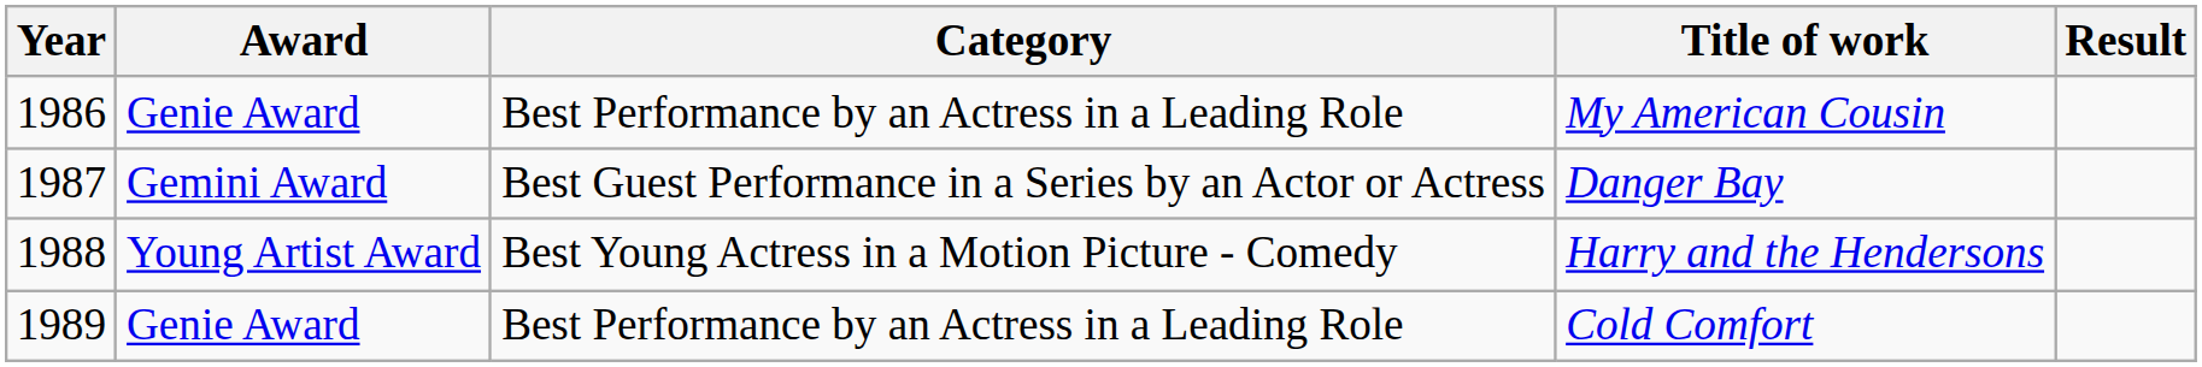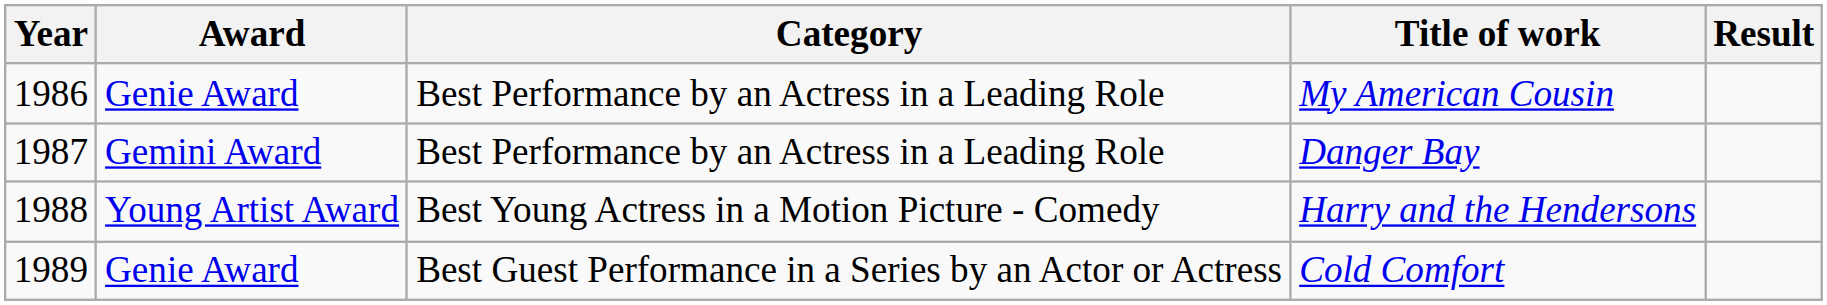Danger Bay | Category: Best Guest Performance in a Series by an Actor or Actress -> Best Performance by an Actress in a Leading Role
Cold Comfort | Category: Best Performance by an Actress in a Leading Role -> Best Guest Performance in a Series by an Actor or Actress
